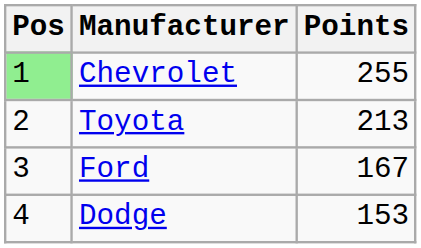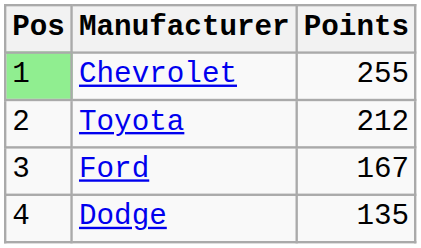Toyota | Points: 213 -> 212
Dodge | Points: 153 -> 135
